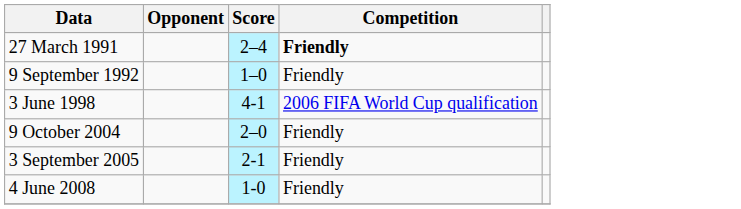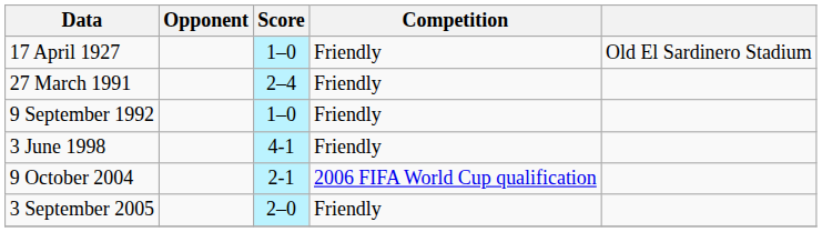+ row: 17 April 1927 | 1–0 | Friendly | Old El Sardinero Stadium
27 March 1991 | Competition: bold -> normal
3 June 1998 | Competition: 2006 FIFA World Cup qualification -> Friendly
9 October 2004 | Score: 2–0 -> 2-1
9 October 2004 | Competition: Friendly -> 2006 FIFA World Cup qualification
3 September 2005 | Score: 2-1 -> 2–0
- row: 4 June 2008 | 1-0 | Friendly
